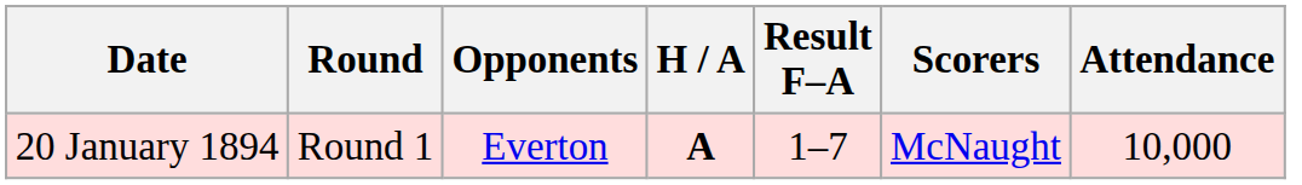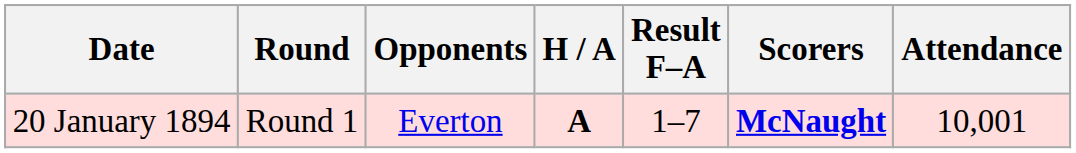20 January 1894 | Scorers: normal -> bold
20 January 1894 | Attendance: 10,000 -> 10,001
